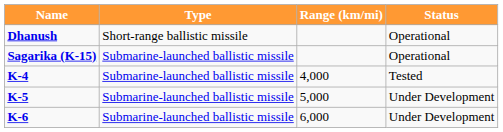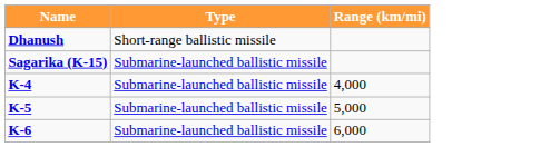- column: Status | Operational | Operational | Tested | Under Development | Under Development
